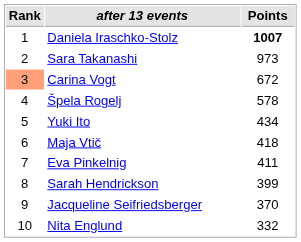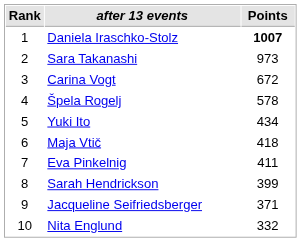Carina Vogt | Rank: lightsalmon background -> no background
Jacqueline Seifriedsberger | Points: 370 -> 371
